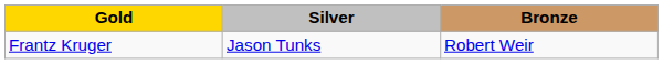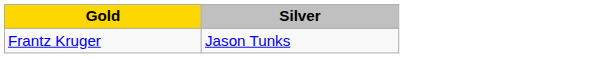- column: Bronze | Robert Weir
